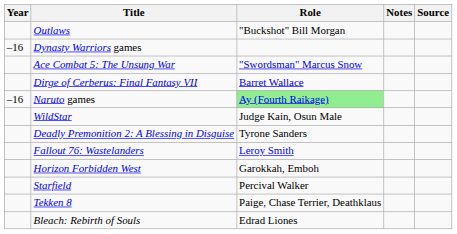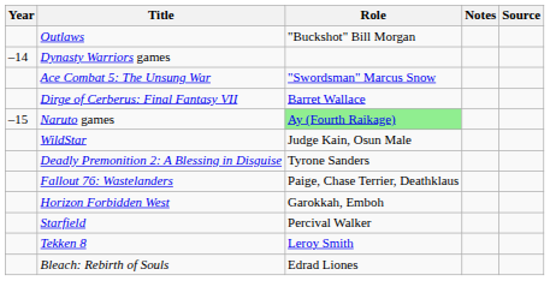Dynasty Warriors games | Year: –16 -> –14
Naruto games | Year: –16 -> –15
Fallout 76: Wastelanders | Role: Leroy Smith -> Paige, Chase Terrier, Deathklaus
Tekken 8 | Role: Paige, Chase Terrier, Deathklaus -> Leroy Smith
